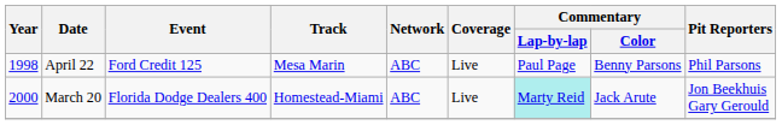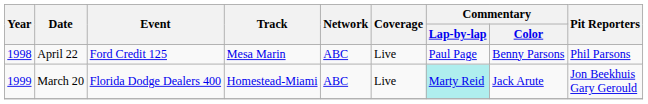March 20 | Year: 2000 -> 1999
